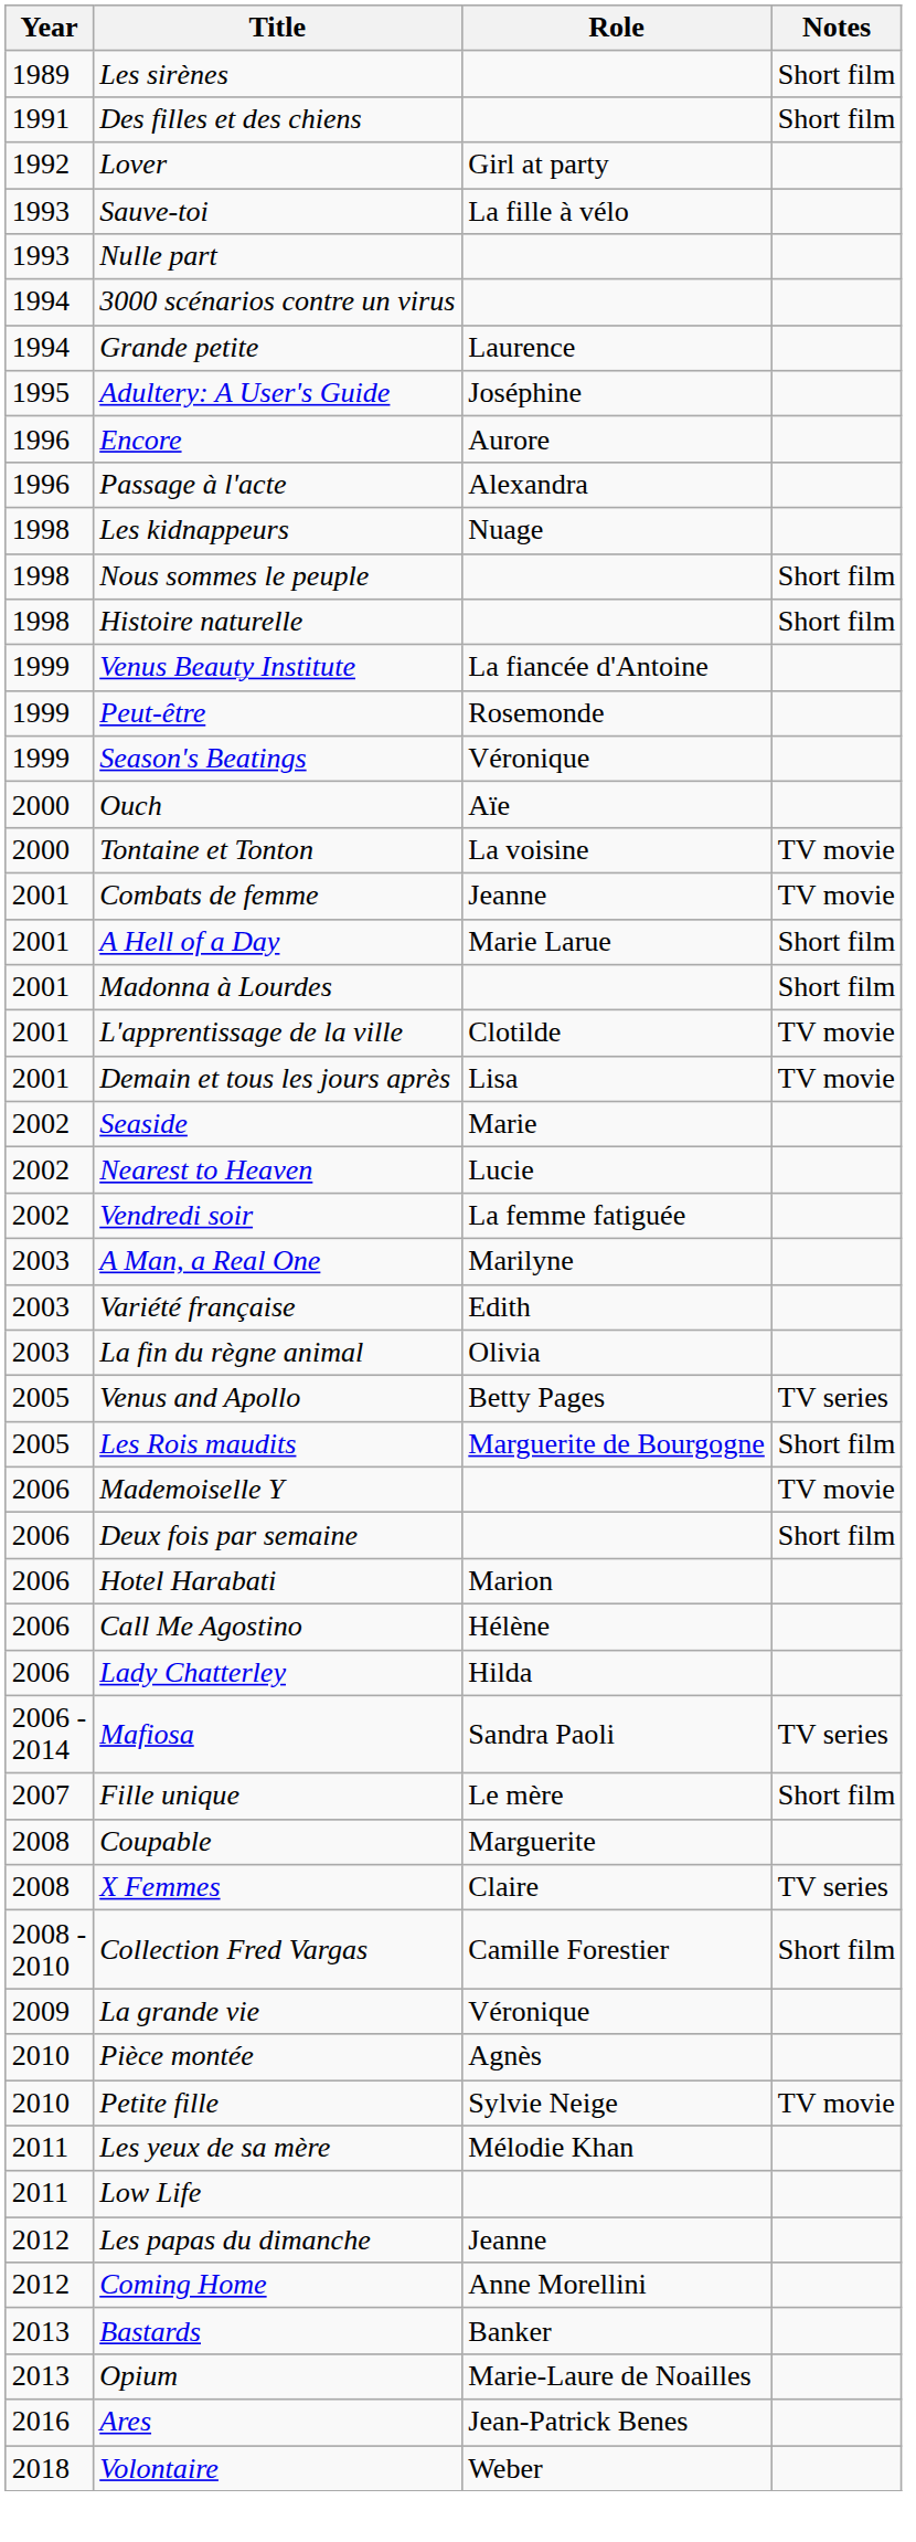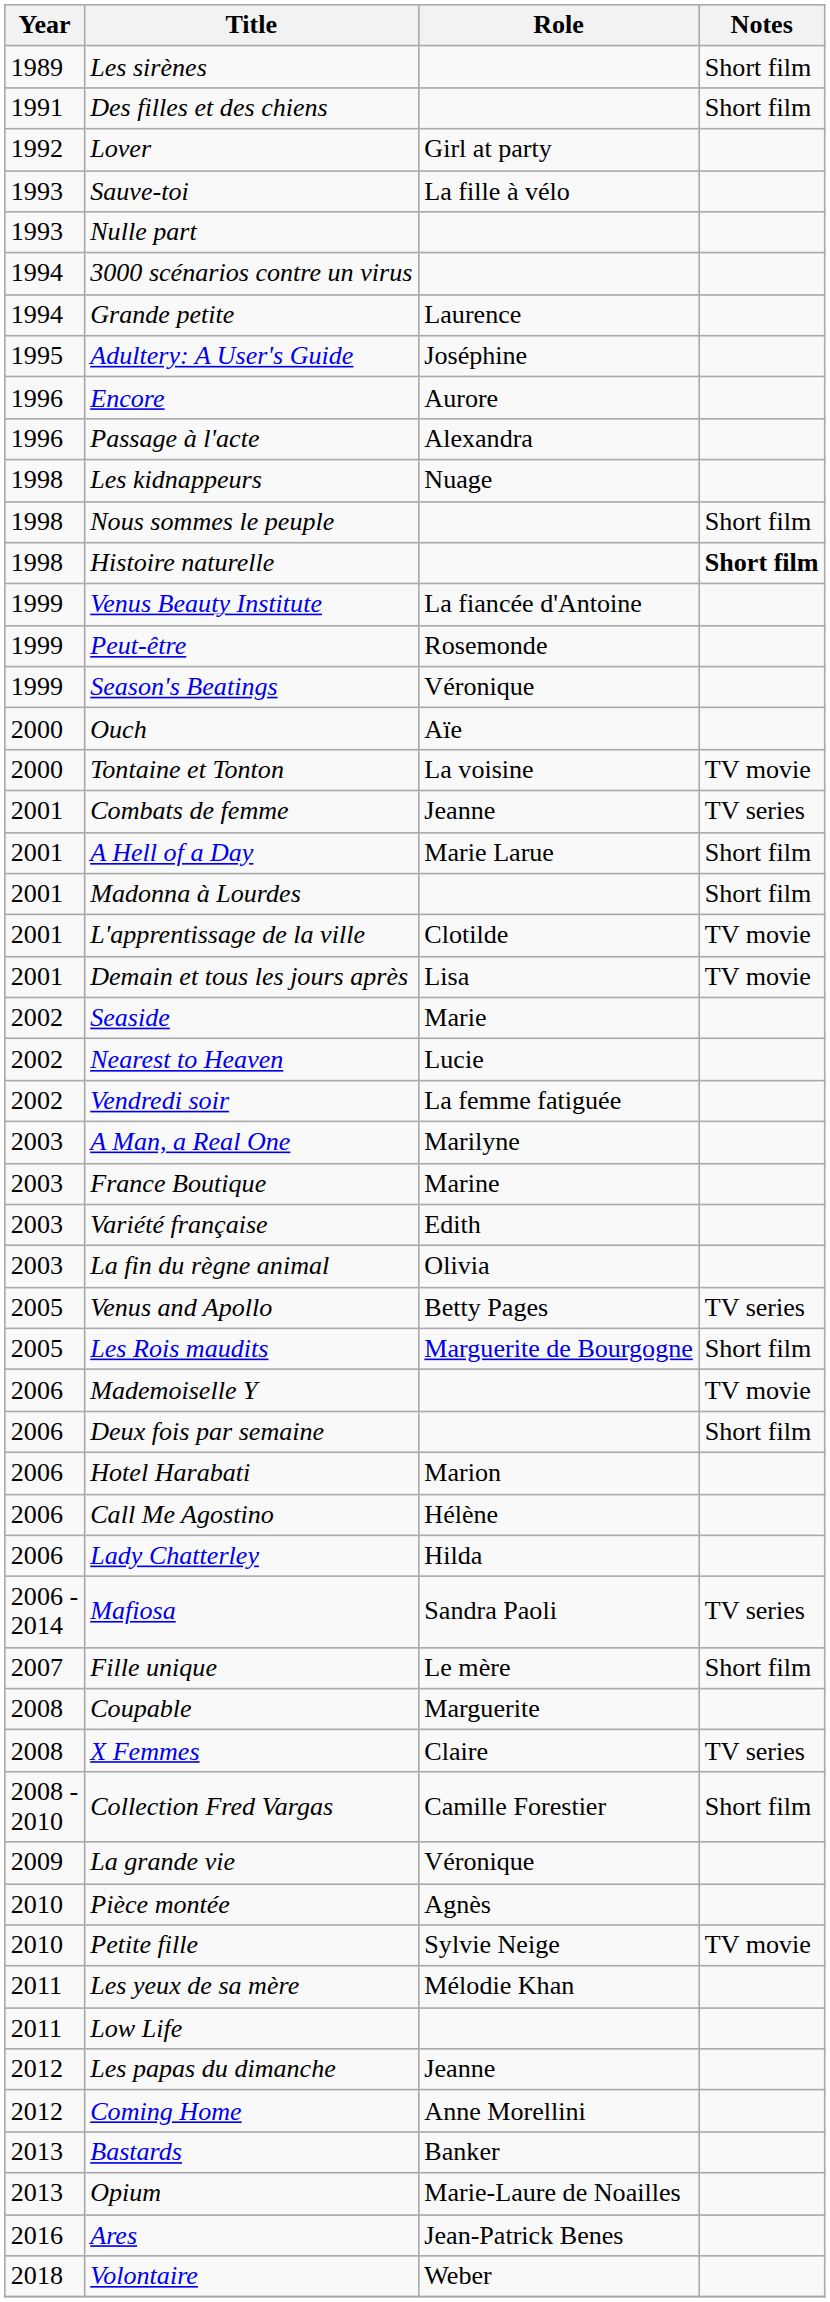Histoire naturelle | Notes: normal -> bold
Combats de femme | Notes: TV movie -> TV series
+ row: 2003 | France Boutique | Marine
